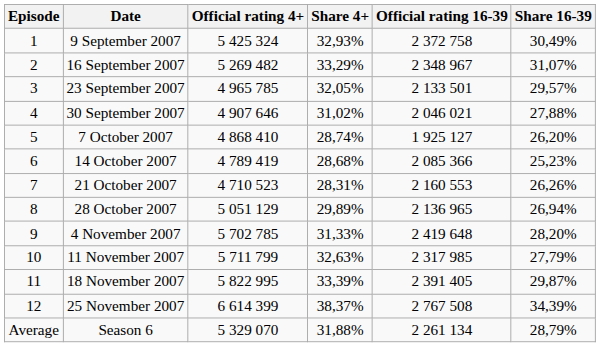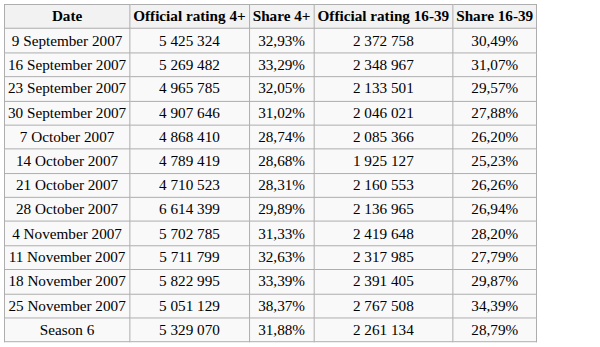- column: Episode | 1 | 2 | 3 | 4 | 5 | 6 | 7 | 8 | 9 | 10 | 11 | 12 | Average
7 October 2007 | Official rating 16-39: 1 925 127 -> 2 085 366
14 October 2007 | Official rating 16-39: 2 085 366 -> 1 925 127
28 October 2007 | Official rating 4+: 5 051 129 -> 6 614 399
25 November 2007 | Official rating 4+: 6 614 399 -> 5 051 129
